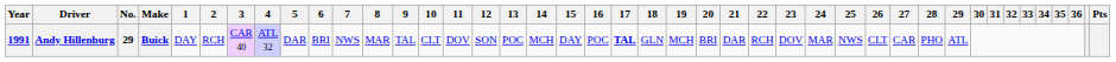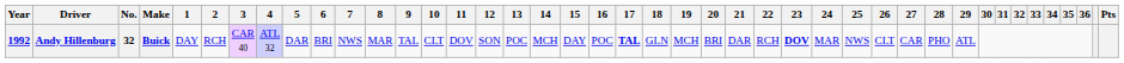Andy Hillenburg | Year: 1991 -> 1992
Andy Hillenburg | No.: 29 -> 32
Andy Hillenburg | 23: normal -> bold
